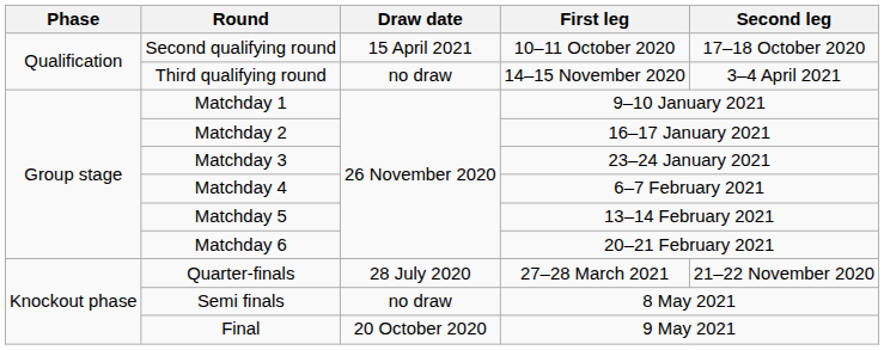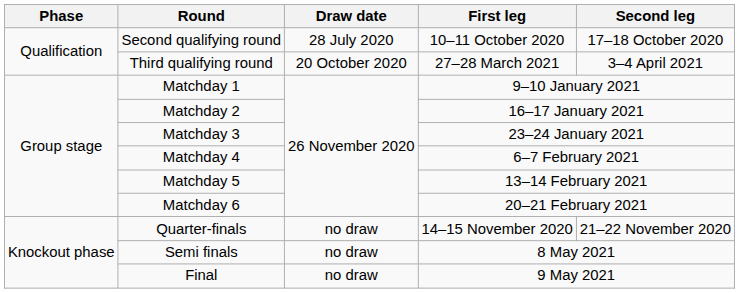Second qualifying round | Draw date: 15 April 2021 -> 28 July 2020
Third qualifying round | Draw date: no draw -> 20 October 2020
Third qualifying round | First leg: 14–15 November 2020 -> 27–28 March 2021
Quarter-finals | Draw date: 28 July 2020 -> no draw
Quarter-finals | First leg: 27–28 March 2021 -> 14–15 November 2020
Final | Draw date: 20 October 2020 -> no draw
